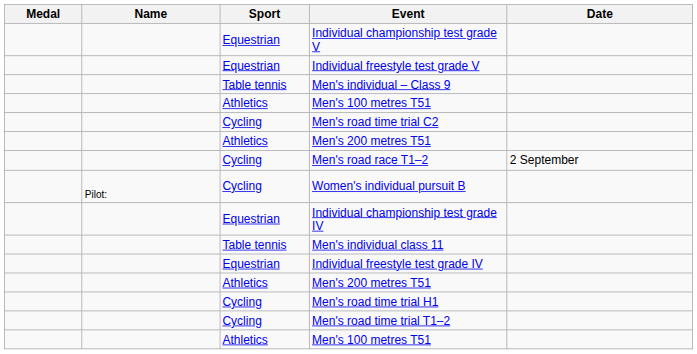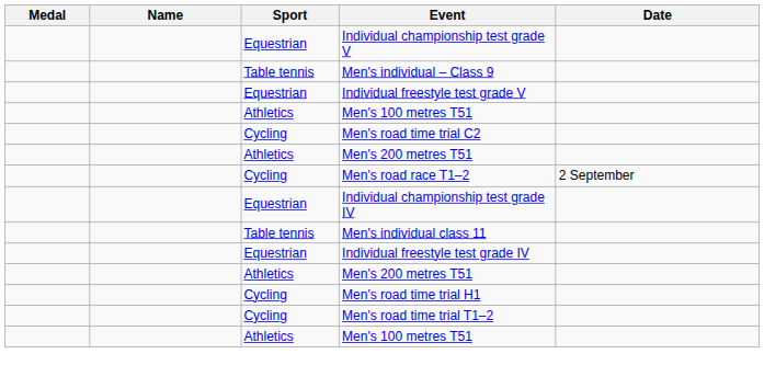rows swapped: Men's individual – Class 9 <-> Individual freestyle test grade V
- row: Pilot: | Cycling | Women's individual pursuit B
